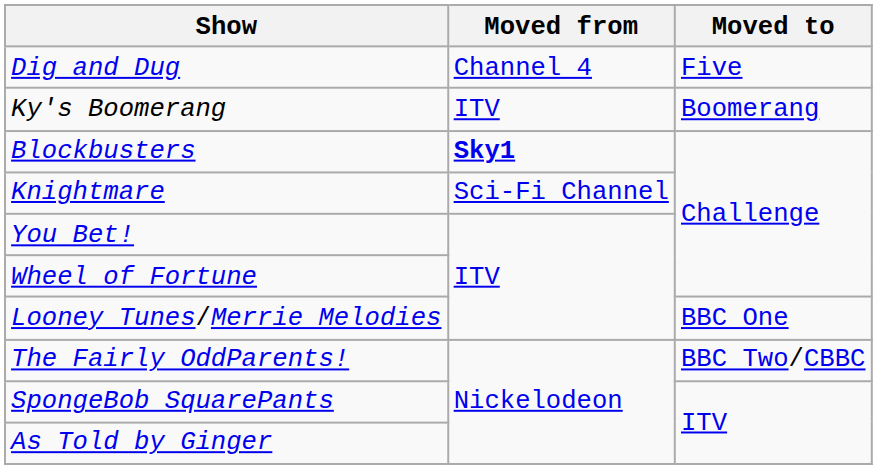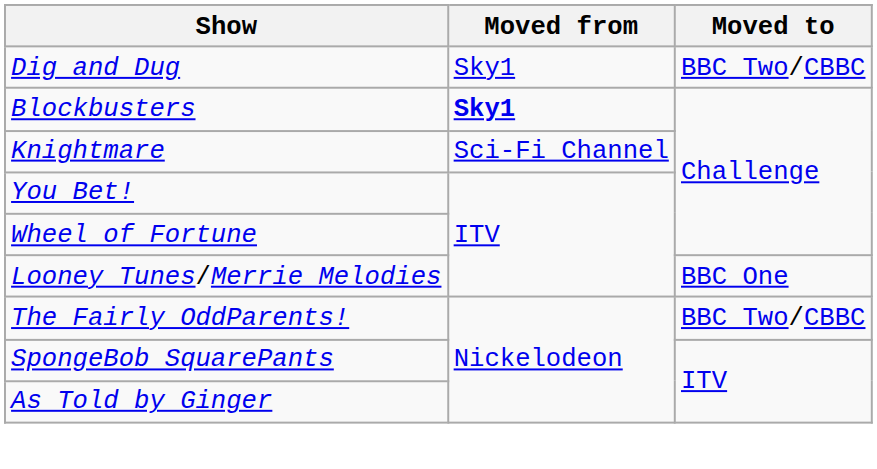Dig and Dug | Moved from: Channel 4 -> Sky1
Dig and Dug | Moved to: Five -> BBC Two/CBBC
- row: Ky's Boomerang | ITV | Boomerang
